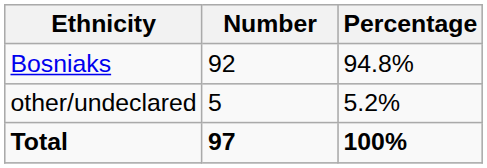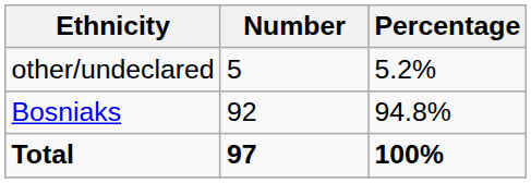rows swapped: Bosniaks <-> other/undeclared
